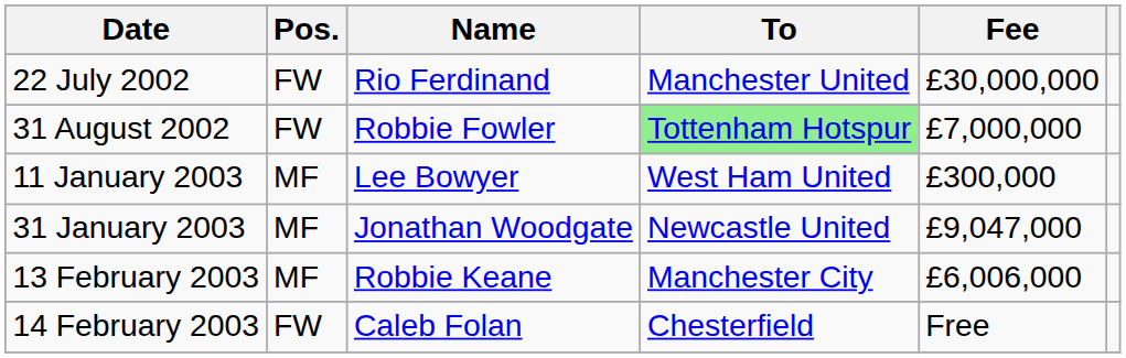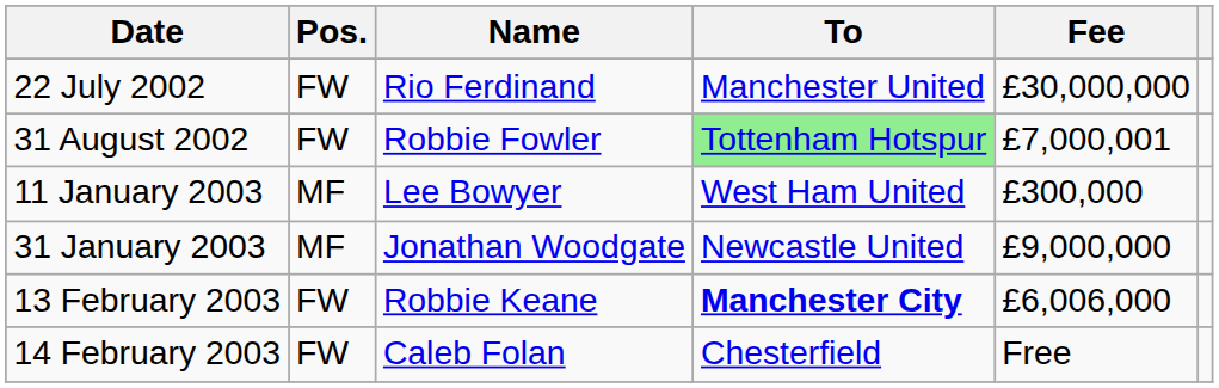31 August 2002 | Fee: £7,000,000 -> £7,000,001
31 January 2003 | Fee: £9,047,000 -> £9,000,000
13 February 2003 | Pos.: MF -> FW
13 February 2003 | To: normal -> bold
